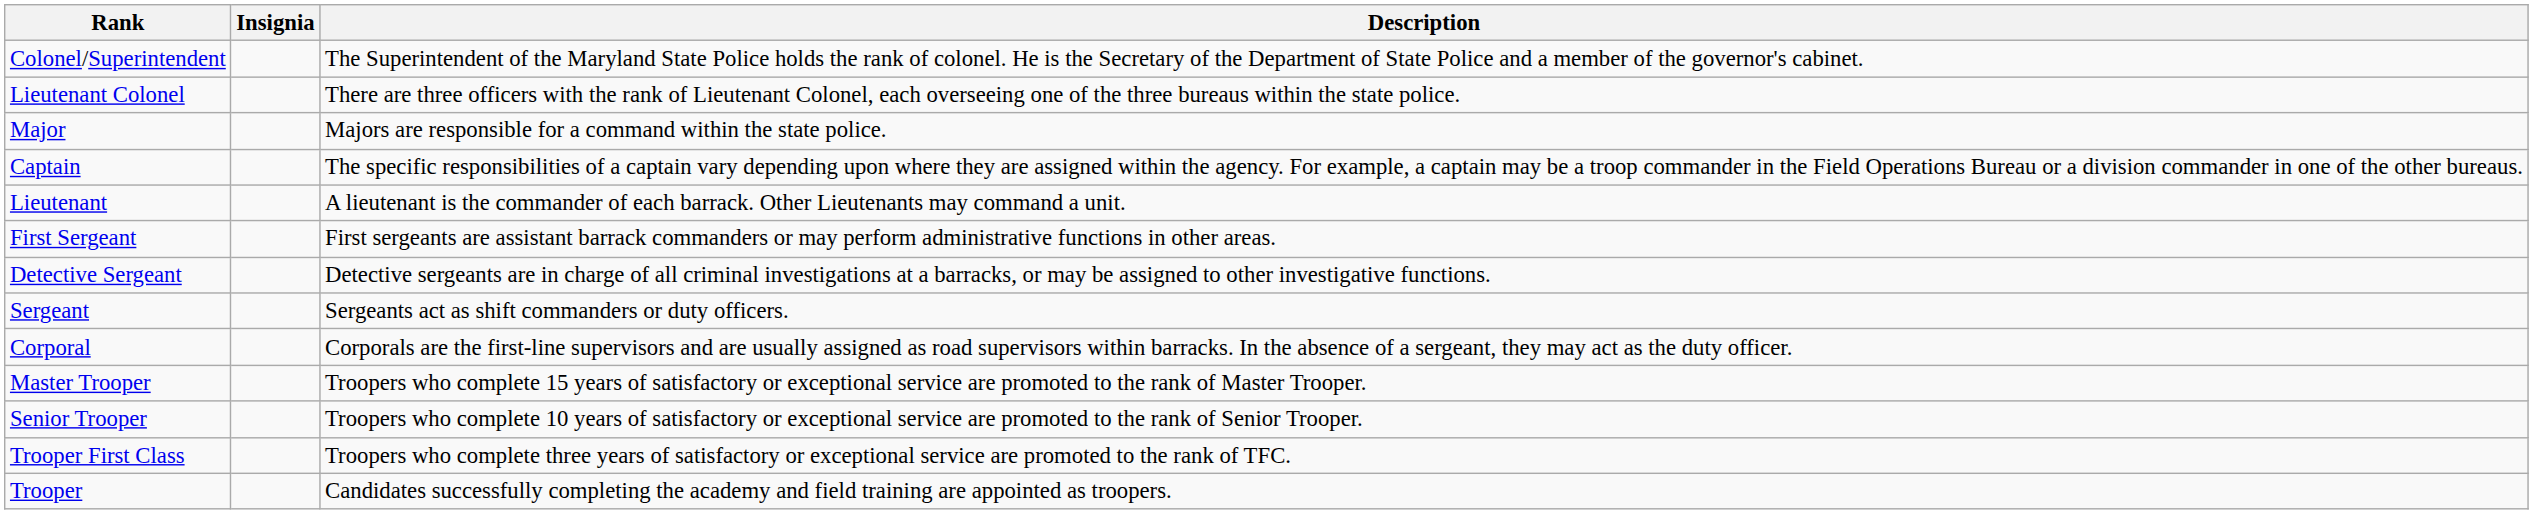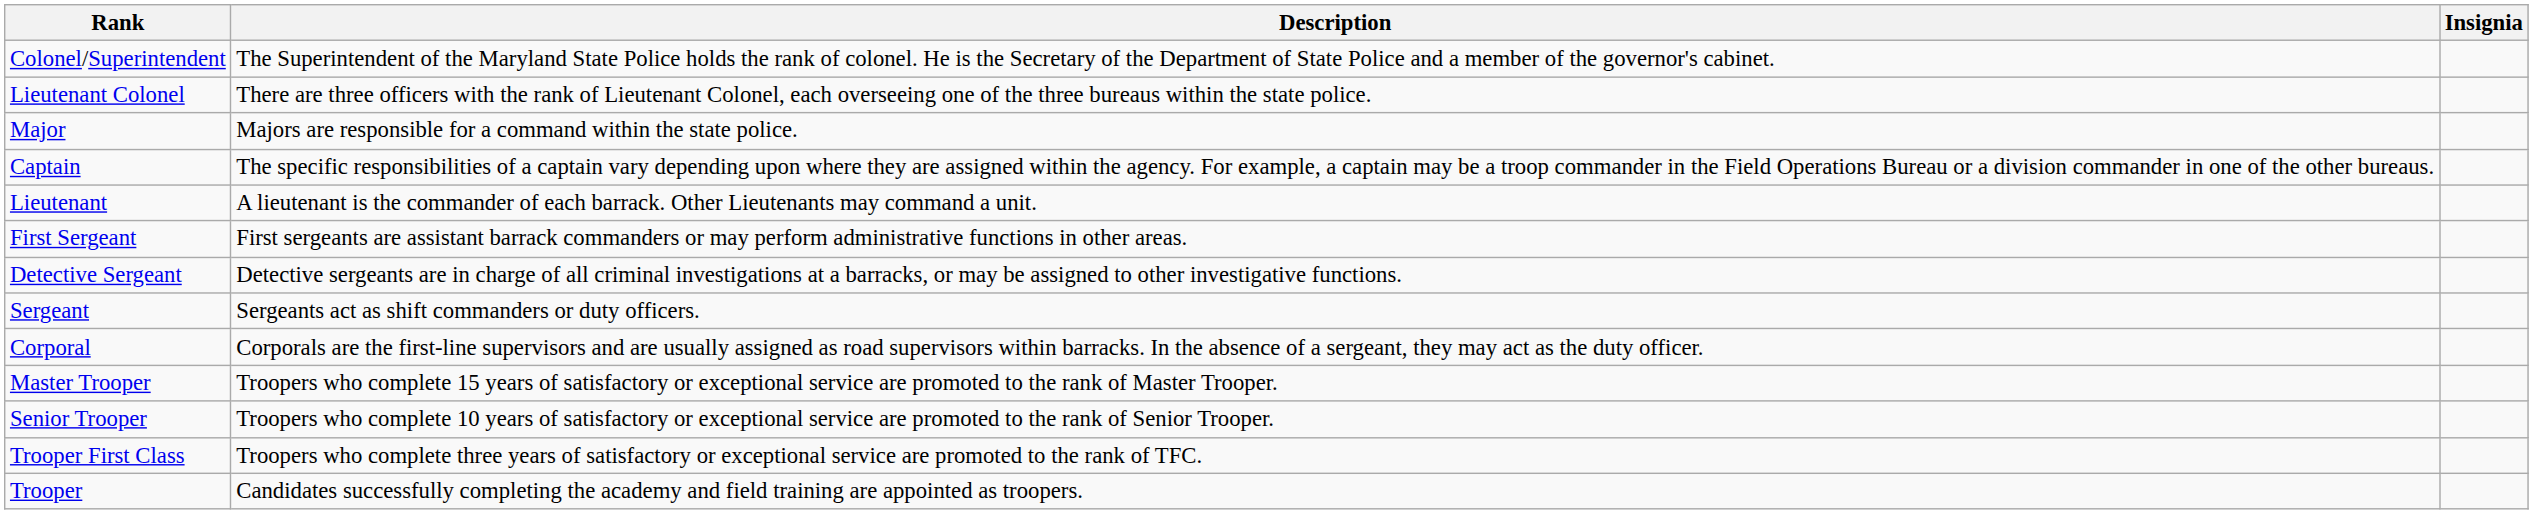columns swapped: Insignia <-> Description
